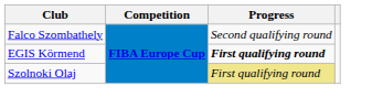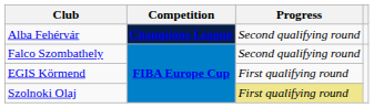+ row: Alba Fehérvár | Champions League | Second qualifying round
EGIS Körmend | Progress: bold -> normal
